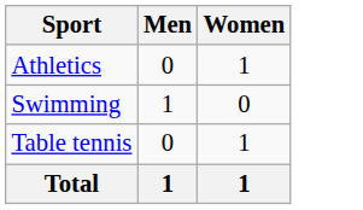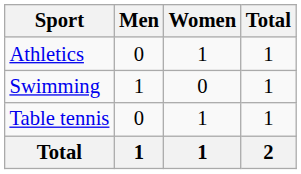+ column: Total | 1 | 1 | 1 | 2
